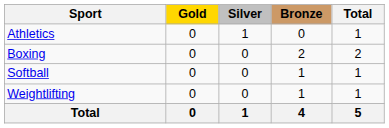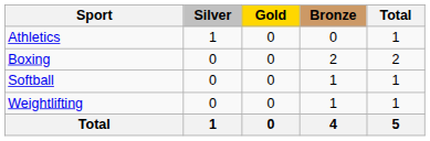columns swapped: Gold <-> Silver
